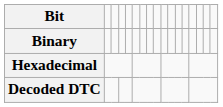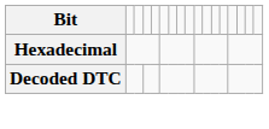- row: Binary
